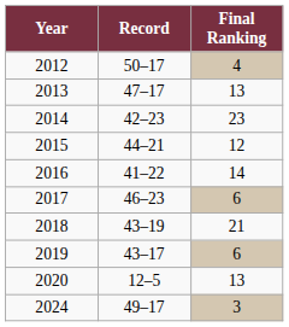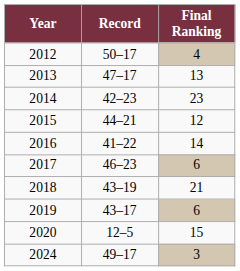2020 | Final Ranking: 13 -> 15
